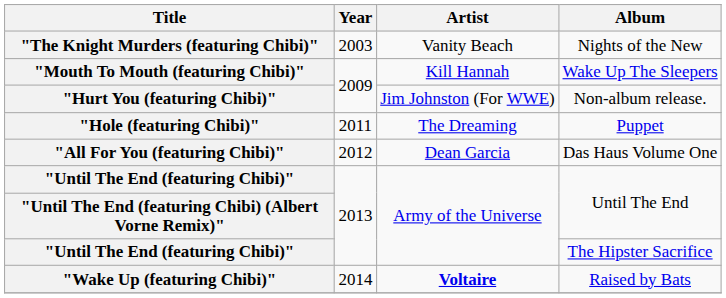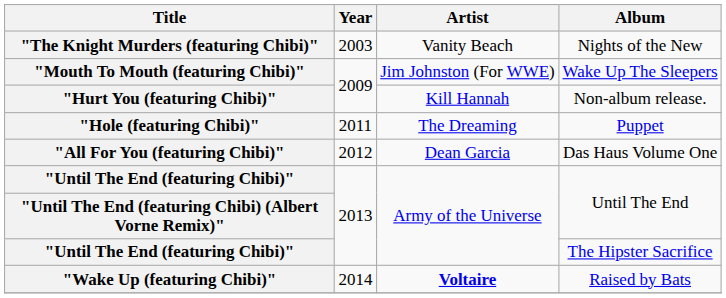Wake Up The Sleepers | Artist: Kill Hannah -> Jim Johnston (For WWE)
Non-album release. | Artist: Jim Johnston (For WWE) -> Kill Hannah
